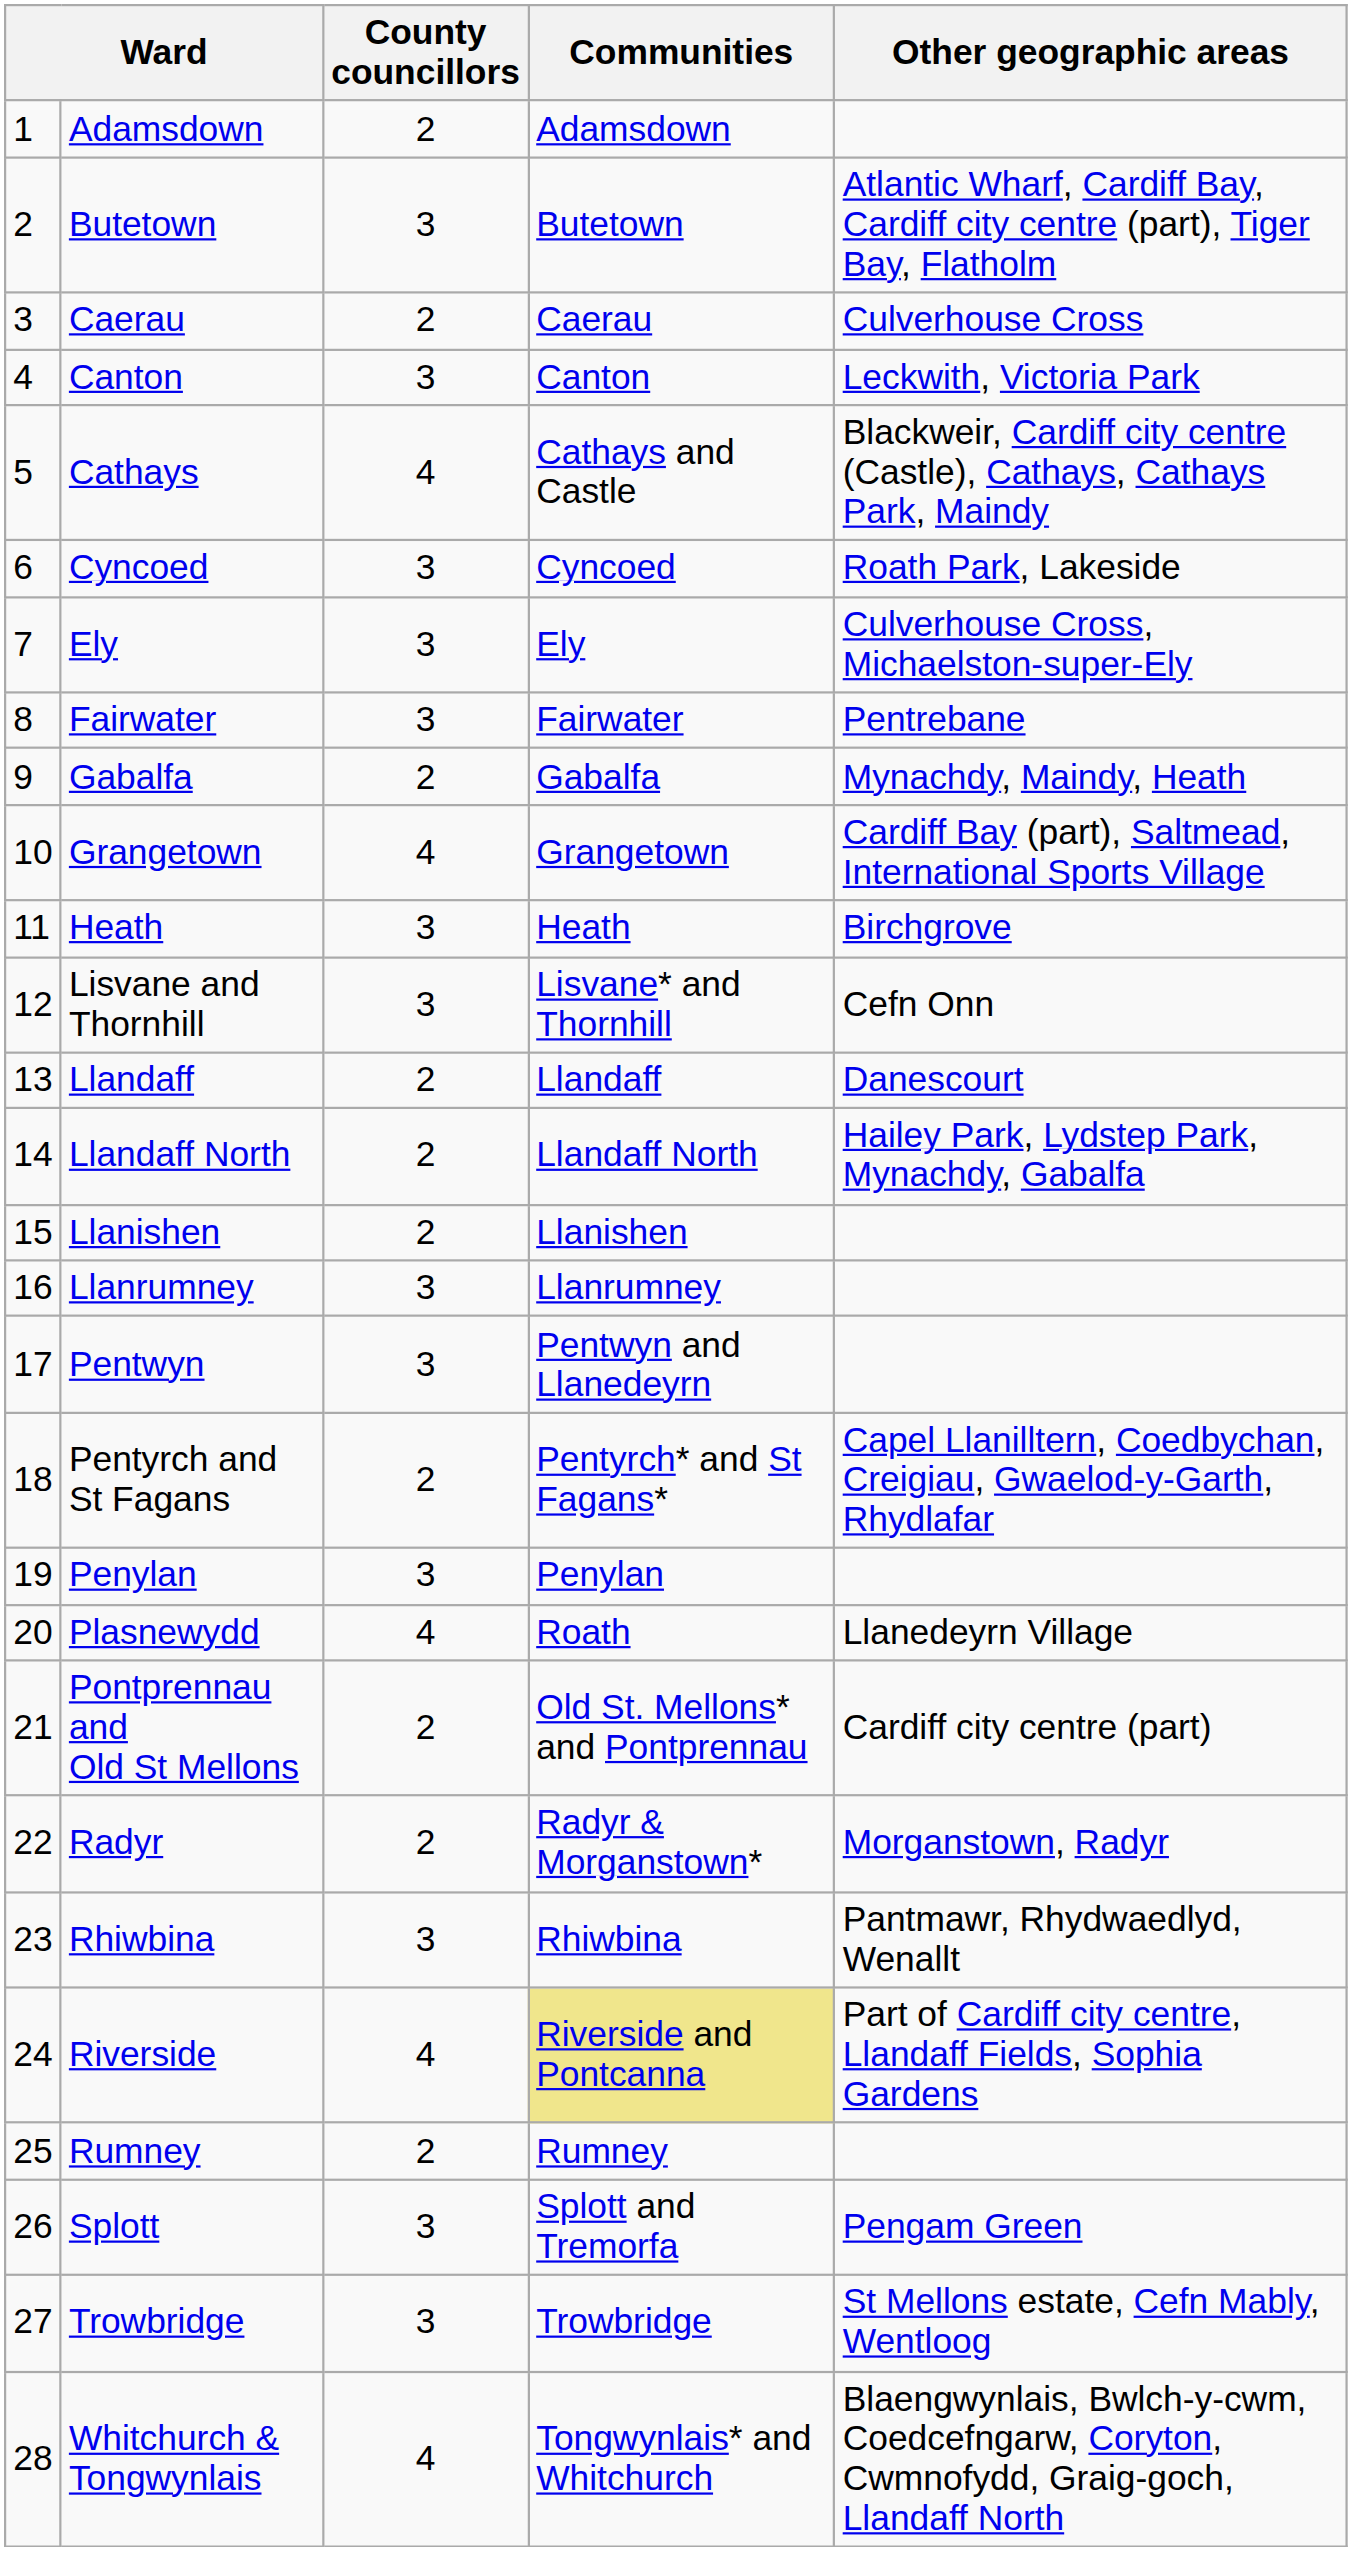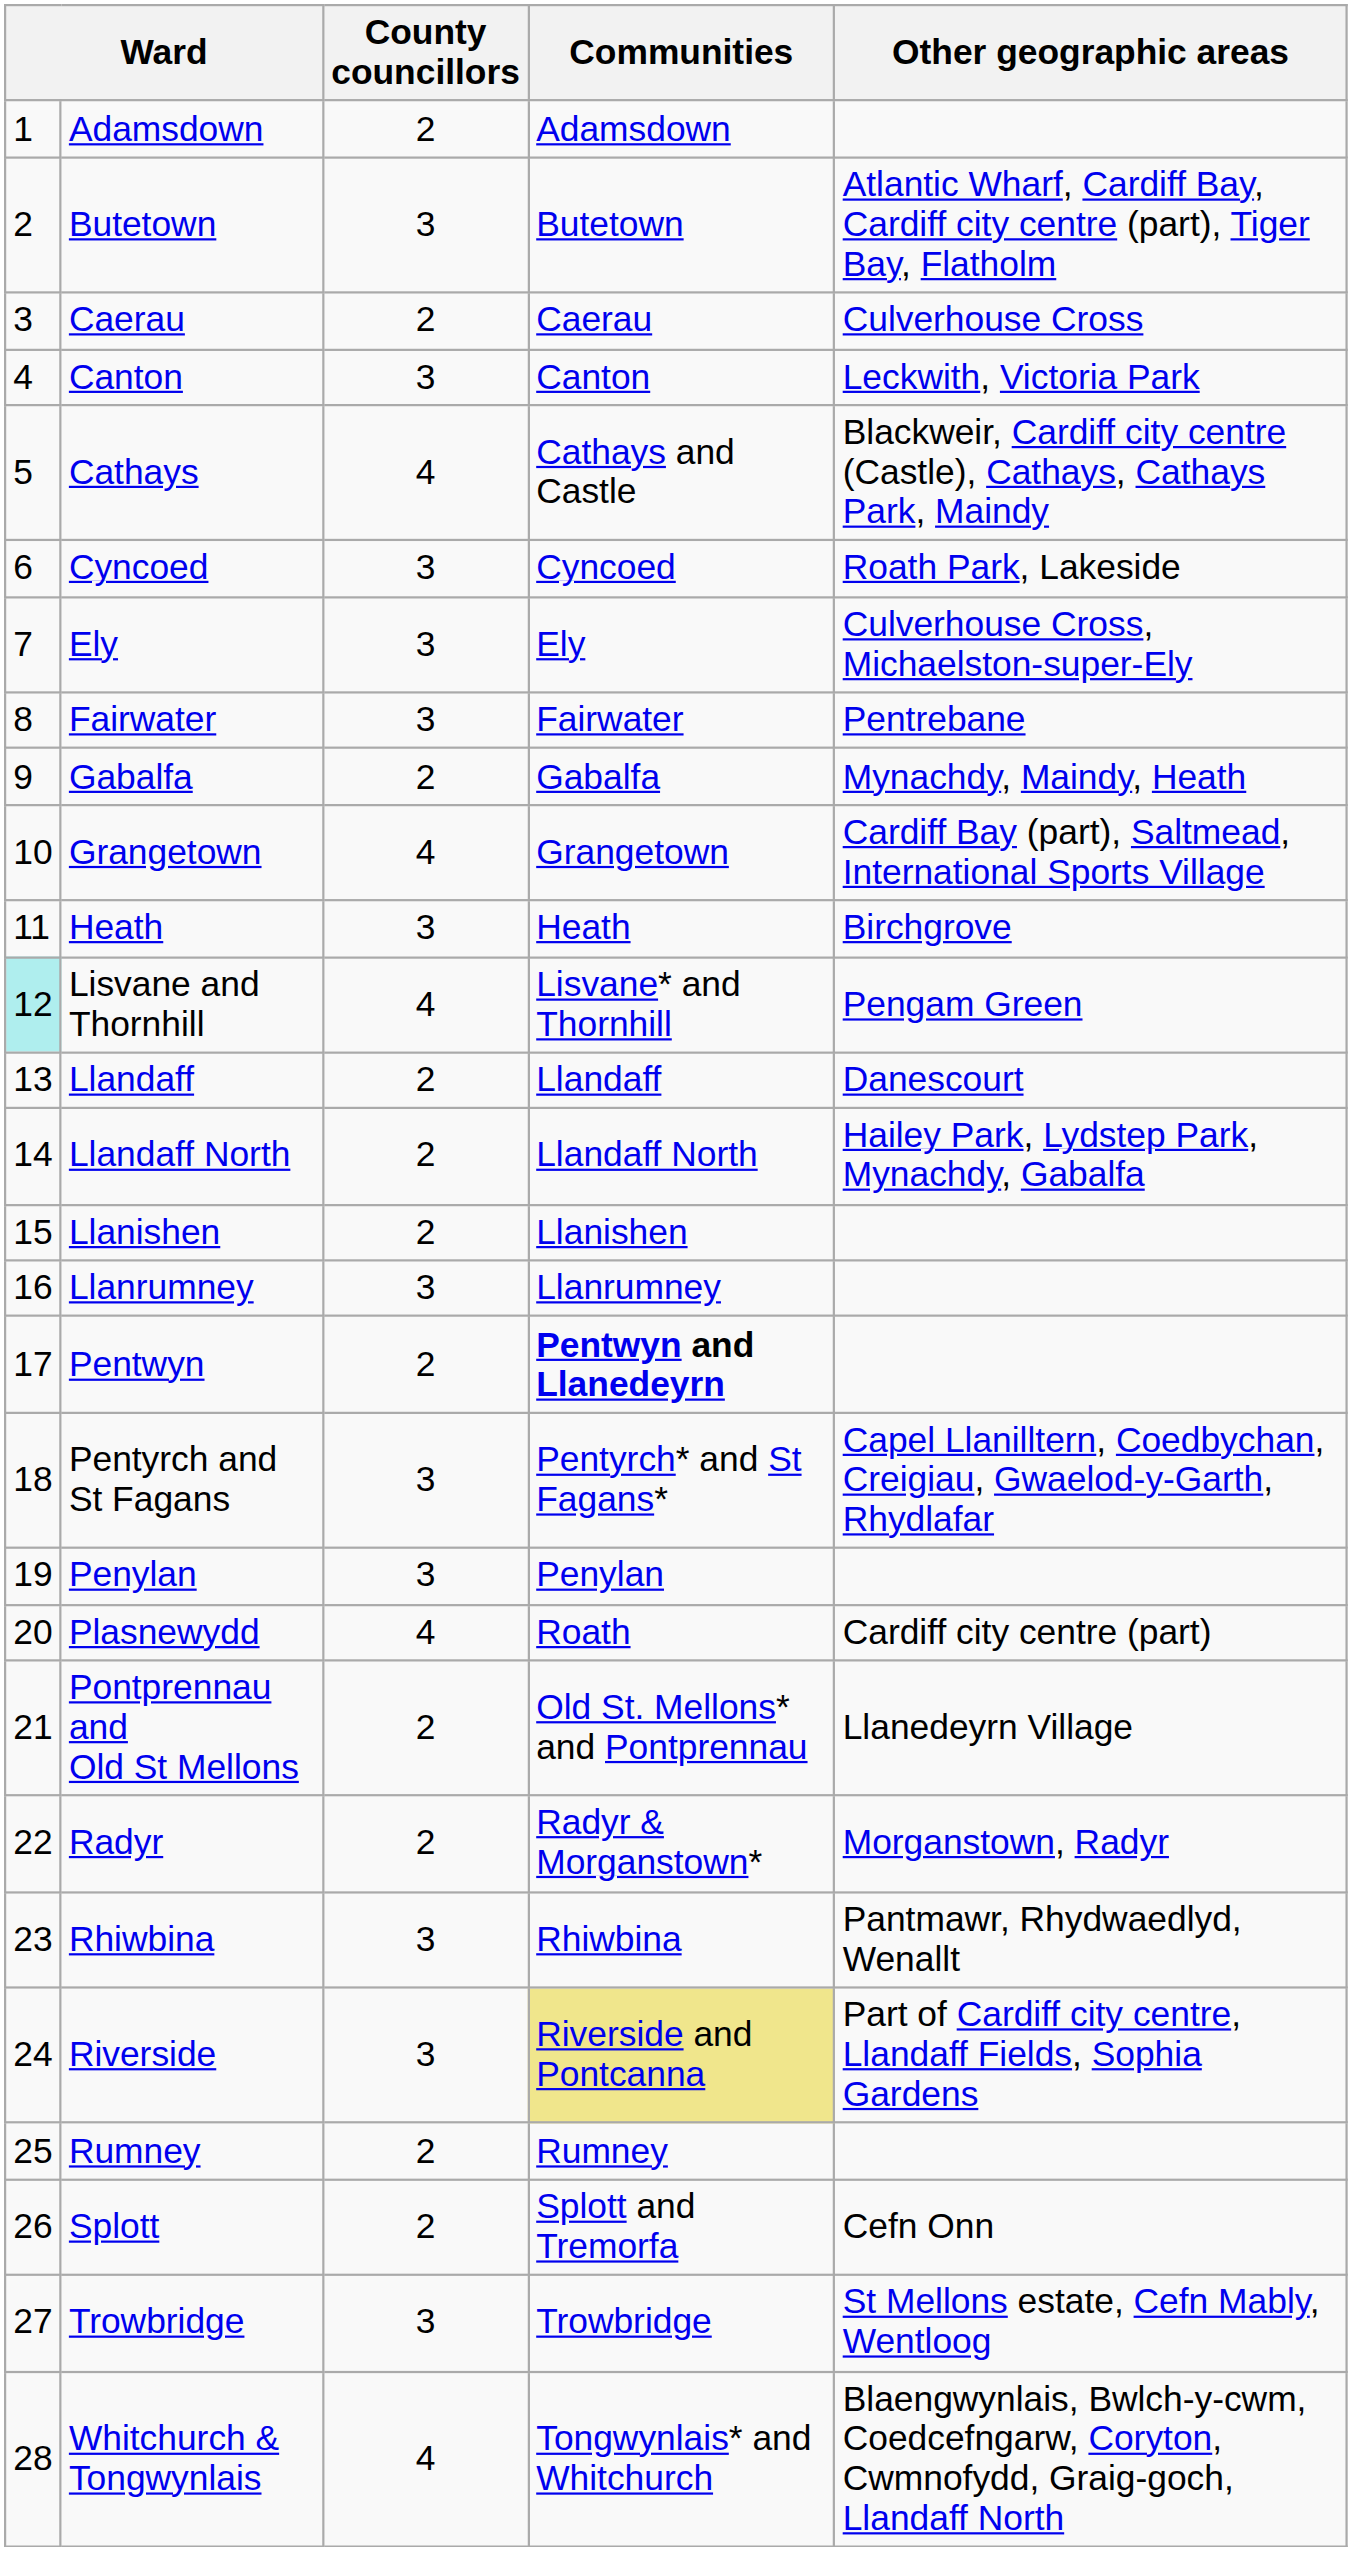Lisvane and Thornhill | column 1: no background -> paleturquoise background
Lisvane and Thornhill | County councillors: 3 -> 4
Lisvane and Thornhill | Other geographic areas: Cefn Onn -> Pengam Green
Pentwyn | County councillors: 3 -> 2
Pentwyn | Communities: normal -> bold
Pentyrch and St Fagans | County councillors: 2 -> 3
Plasnewydd | Other geographic areas: Llanedeyrn Village -> Cardiff city centre (part)
Pontprennau and Old St Mellons | Other geographic areas: Cardiff city centre (part) -> Llanedeyrn Village
Riverside | County councillors: 4 -> 3
Splott | County councillors: 3 -> 2
Splott | Other geographic areas: Pengam Green -> Cefn Onn
